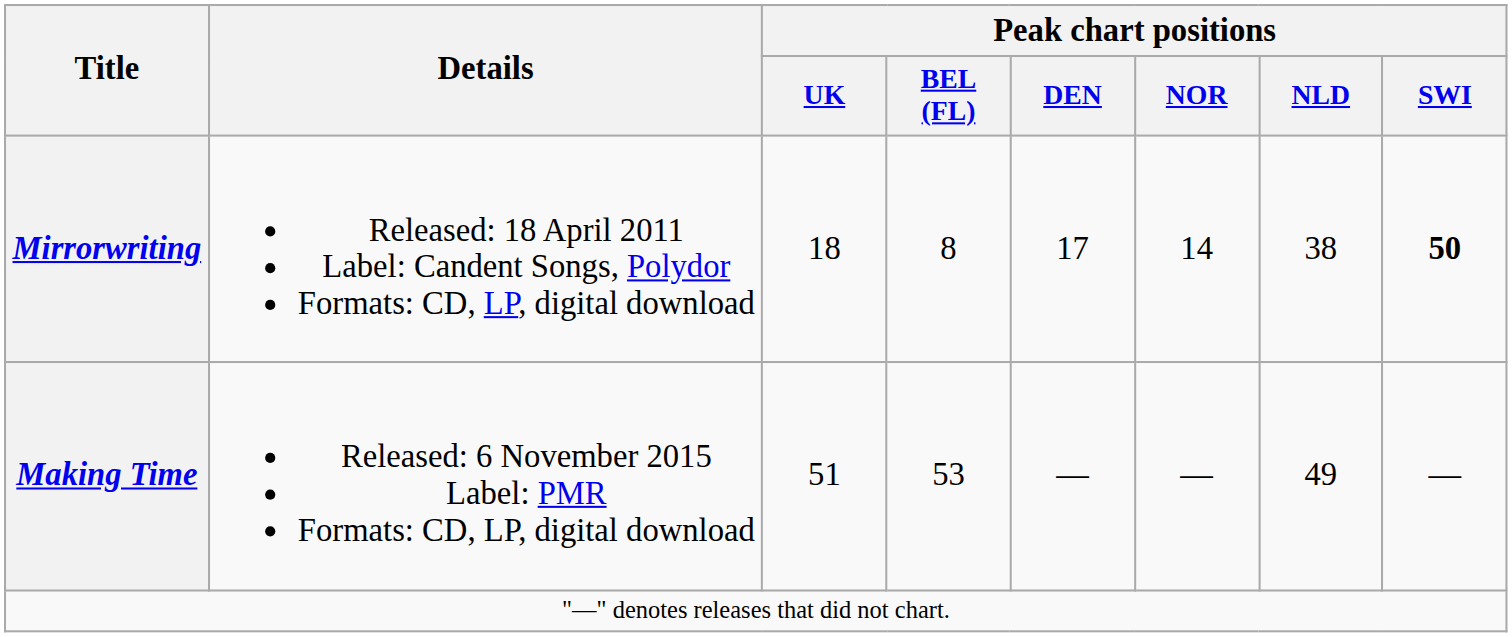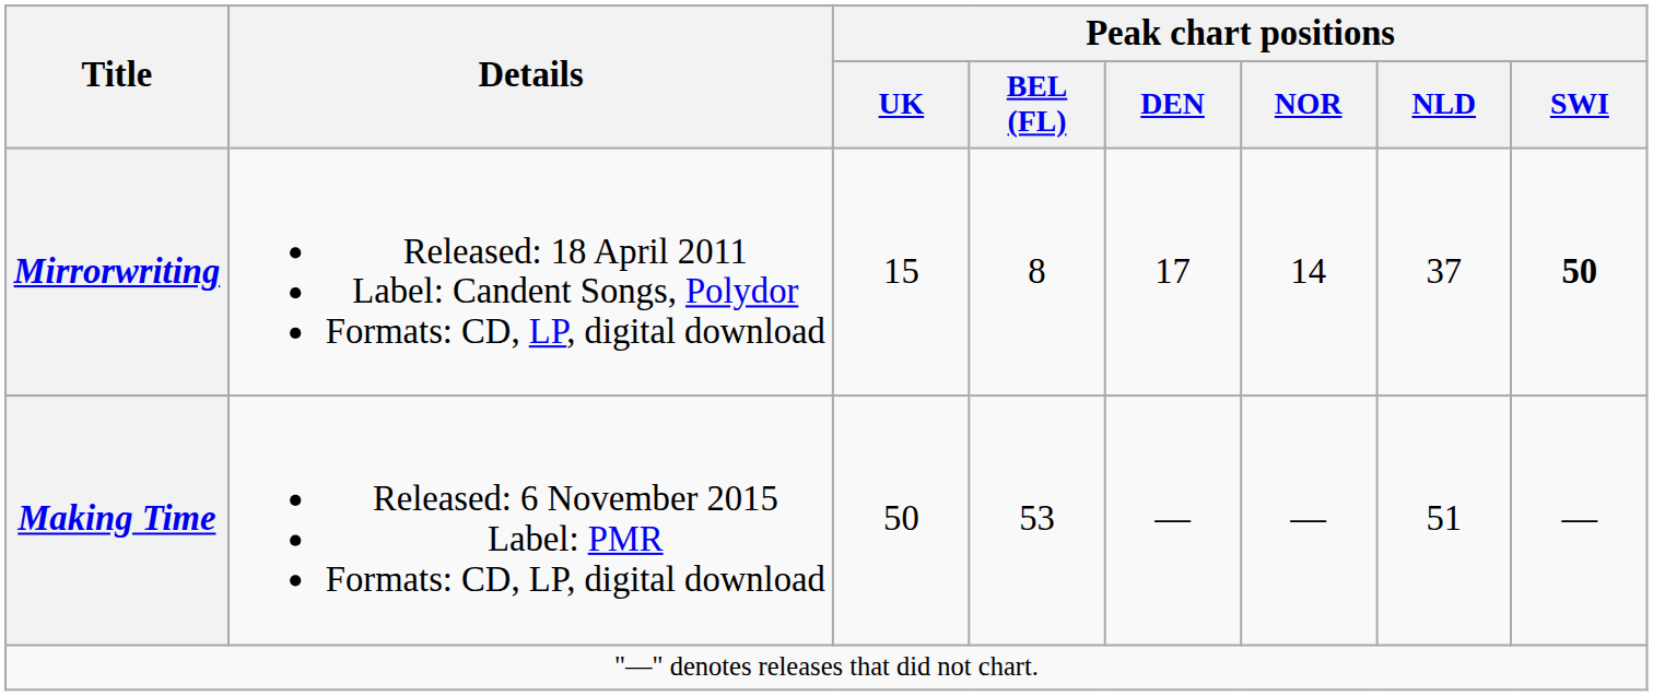Mirrorwriting | Peak chart positions / UK: 18 -> 15
Mirrorwriting | Peak chart positions / NLD: 38 -> 37
Making Time | Peak chart positions / UK: 51 -> 50
Making Time | Peak chart positions / NLD: 49 -> 51
